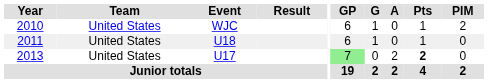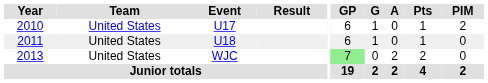2010 | Event: WJC -> U17
2013 | Event: U17 -> WJC
2013 | Pts: bold -> normal
